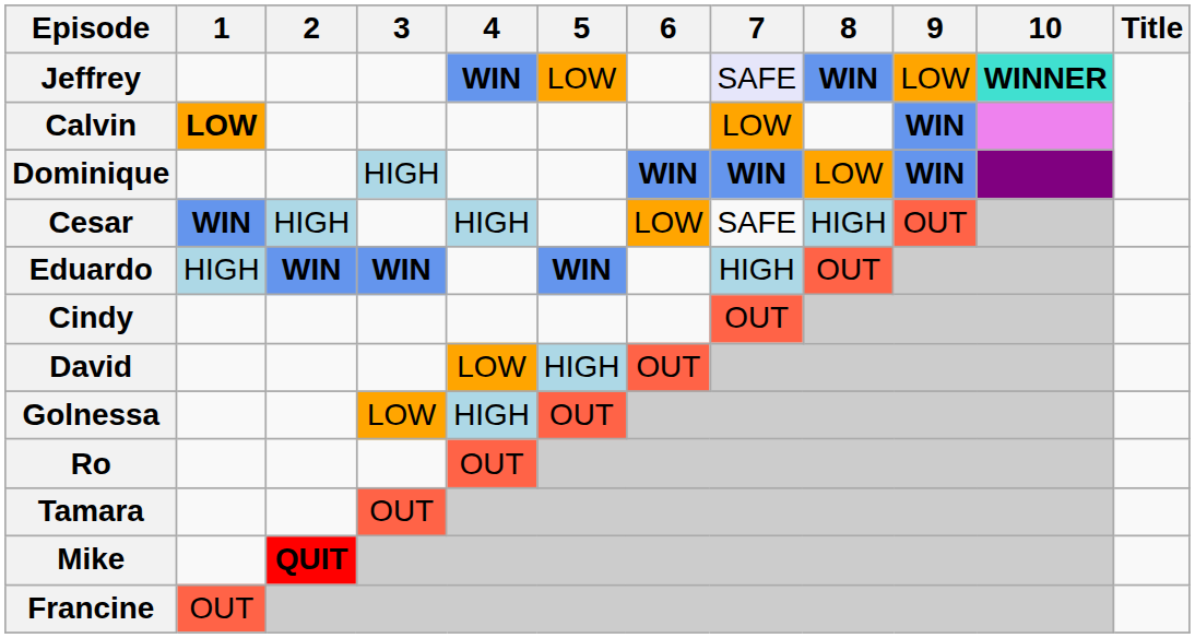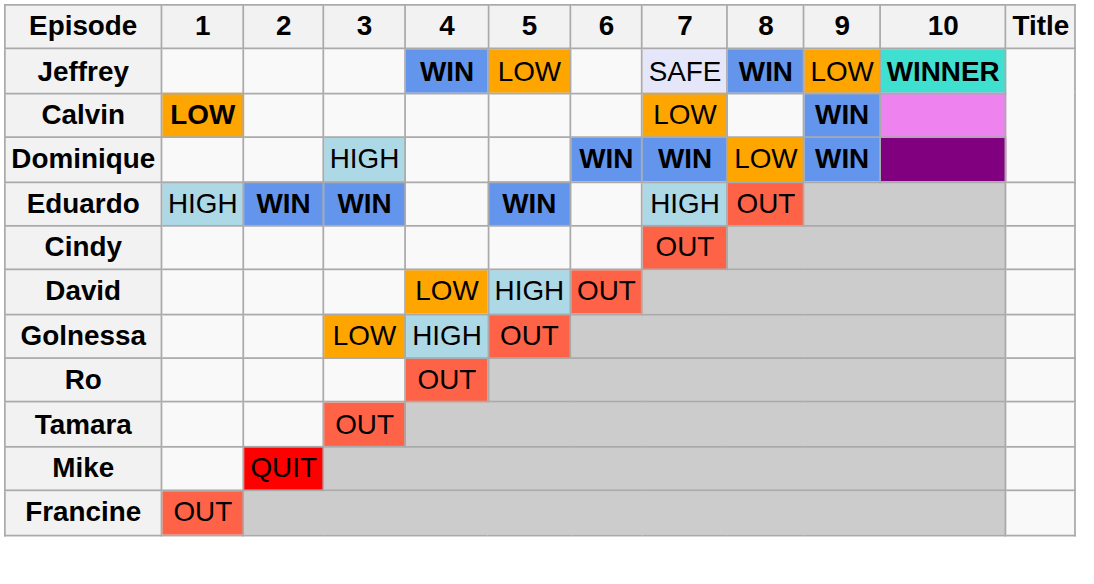- row: Cesar | WIN | HIGH | HIGH | LOW | SAFE | HIGH | OUT
Mike | 2: bold -> normal
